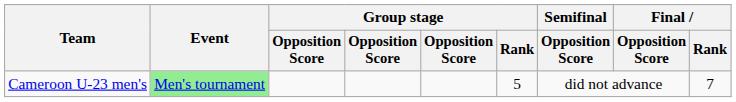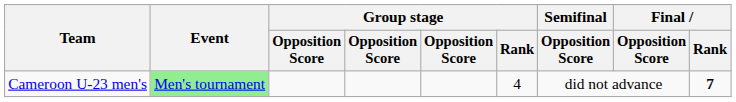Cameroon U-23 men's | Group stage / Rank: 5 -> 4
Cameroon U-23 men's | Final / Rank: normal -> bold
